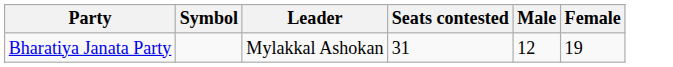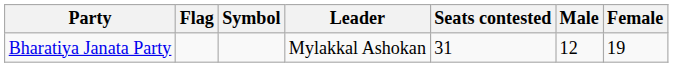+ column: Flag
